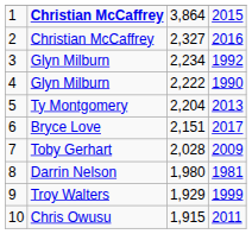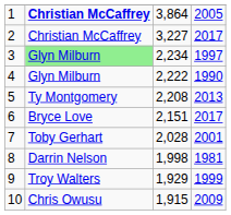1 | column 4: 2015 -> 2005
2 | column 3: 2,327 -> 3,227
2 | column 4: 2016 -> 2017
3 | column 2: no background -> lightgreen background
3 | column 4: 1992 -> 1997
5 | column 3: 2,204 -> 2,208
7 | column 4: 2009 -> 2001
8 | column 3: 1,980 -> 1,998
10 | column 4: 2011 -> 2009
